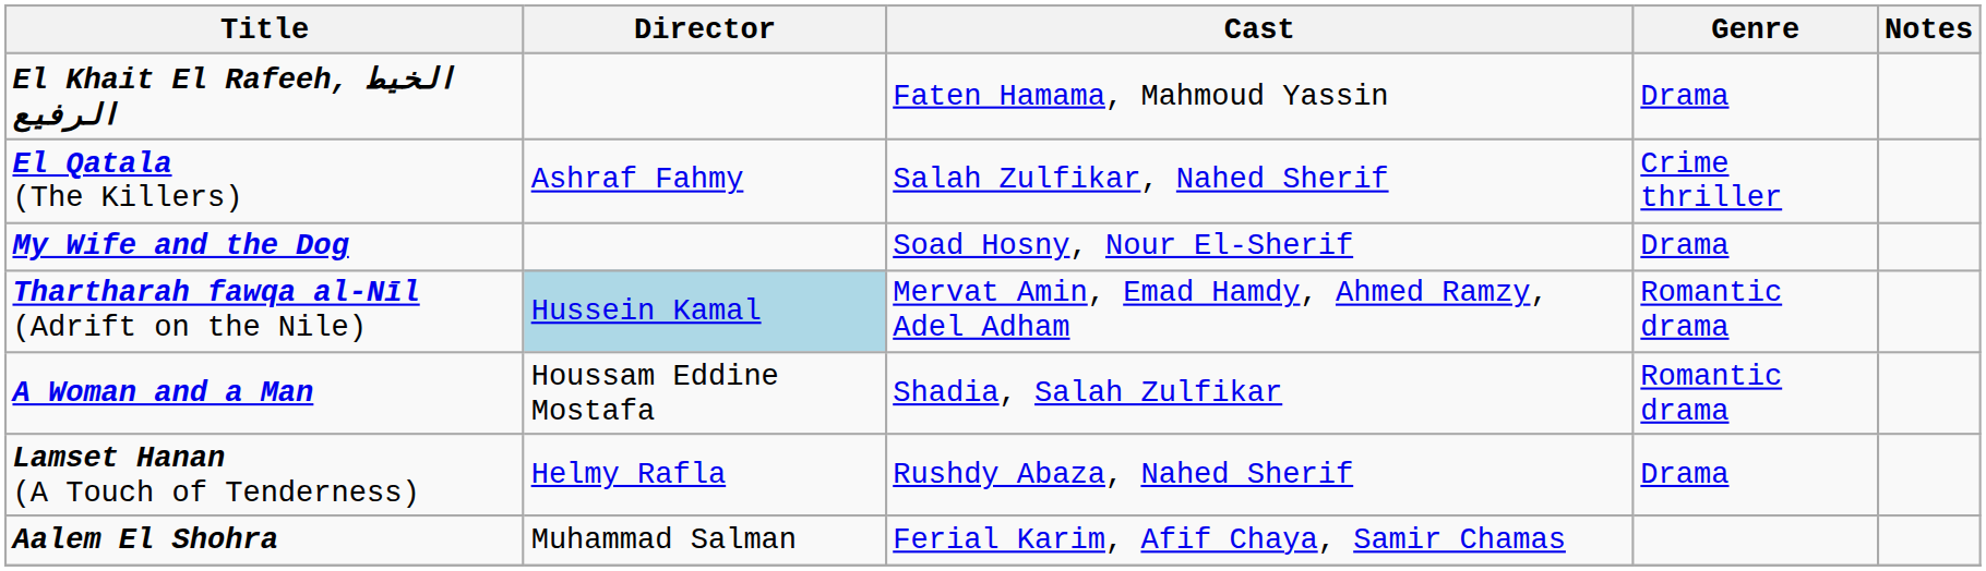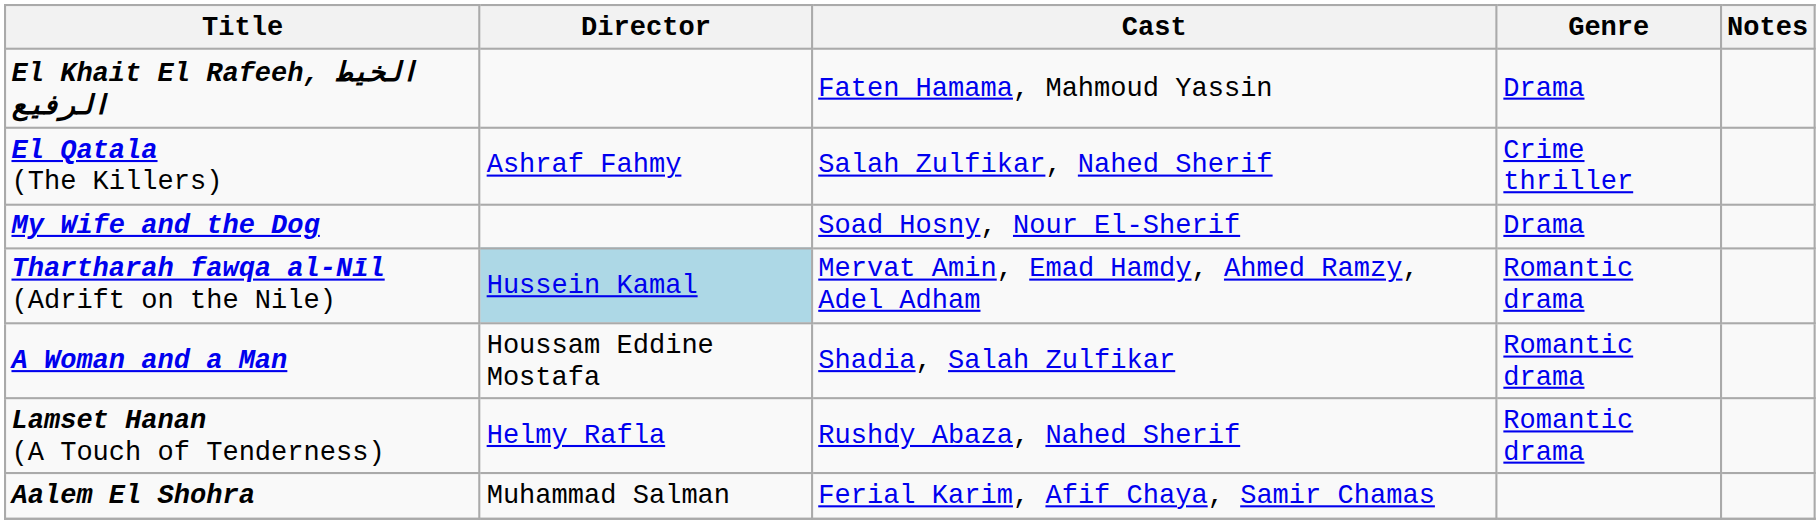Lamset Hanan (A Touch of Tenderness) | Genre: Drama -> Romantic drama
